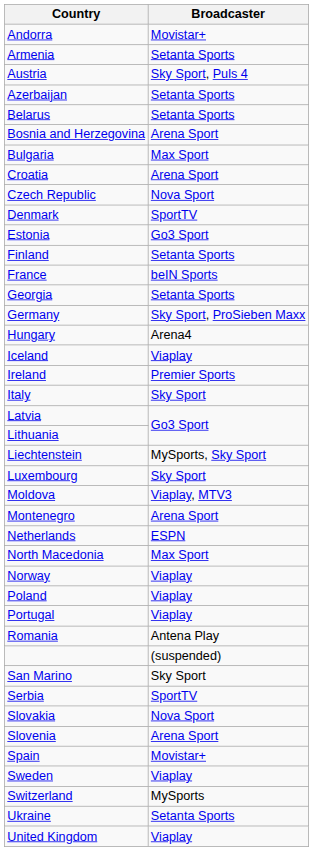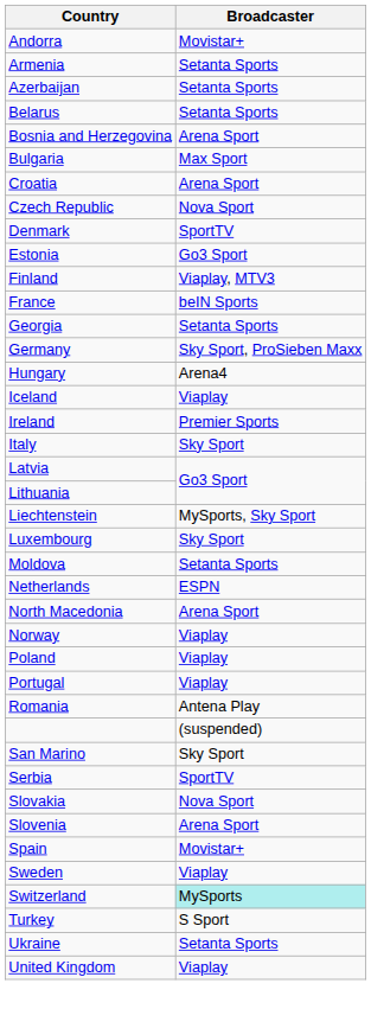- row: Austria | Sky Sport, Puls 4
Finland | Broadcaster: Setanta Sports -> Viaplay, MTV3
Moldova | Broadcaster: Viaplay, MTV3 -> Setanta Sports
- row: Montenegro | Arena Sport
North Macedonia | Broadcaster: Max Sport -> Arena Sport
Switzerland | Broadcaster: no background -> paleturquoise background
+ row: Turkey | S Sport
